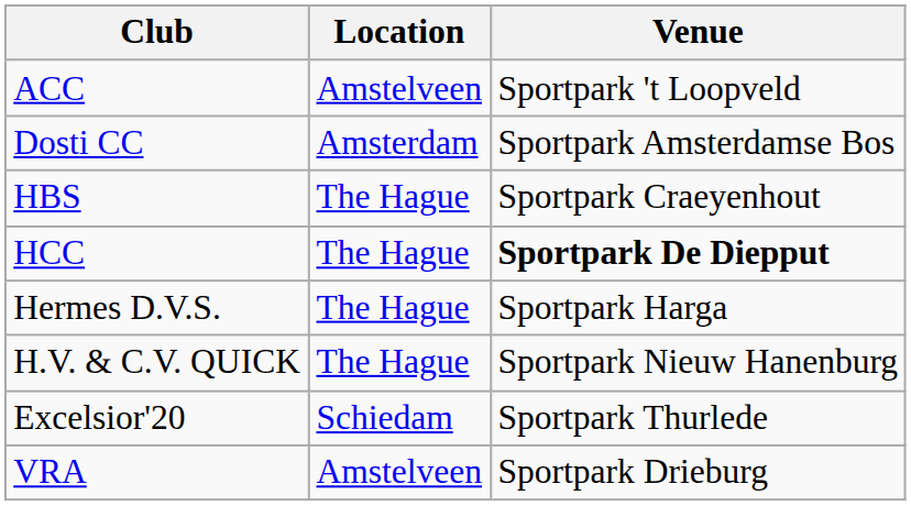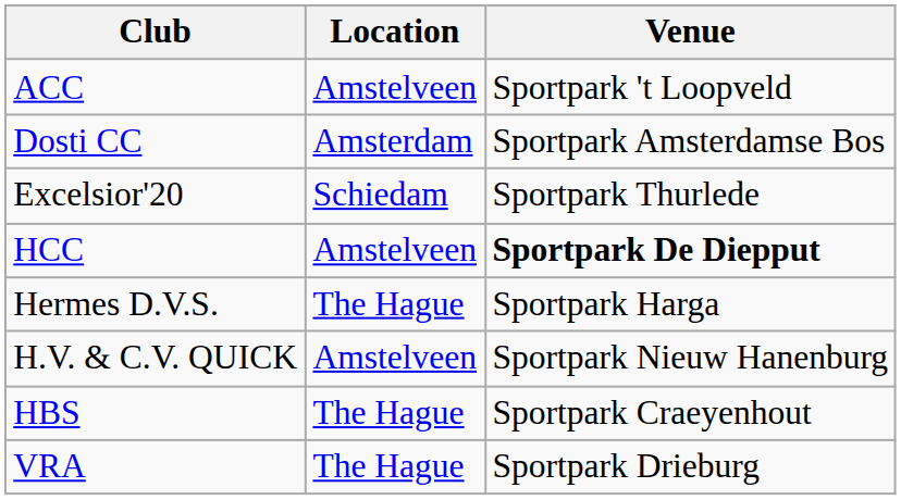rows swapped: HBS <-> Excelsior'20
HCC | Location: The Hague -> Amstelveen
H.V. & C.V. QUICK | Location: The Hague -> Amstelveen
VRA | Location: Amstelveen -> The Hague
